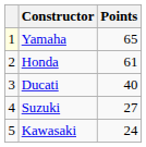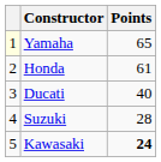Suzuki | Points: 27 -> 28
Kawasaki | Points: normal -> bold
